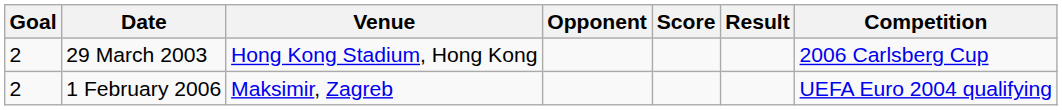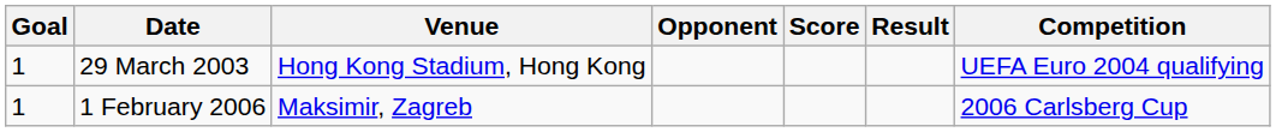29 March 2003 | Goal: 2 -> 1
29 March 2003 | Competition: 2006 Carlsberg Cup -> UEFA Euro 2004 qualifying
1 February 2006 | Goal: 2 -> 1
1 February 2006 | Competition: UEFA Euro 2004 qualifying -> 2006 Carlsberg Cup
